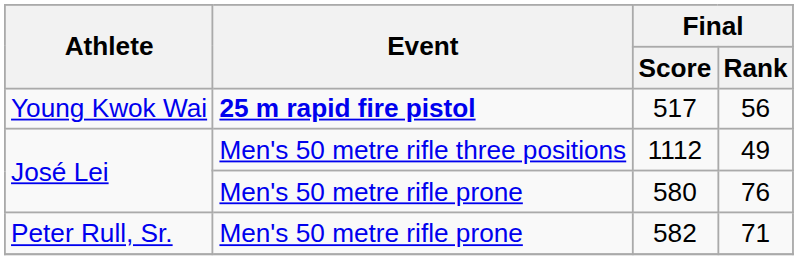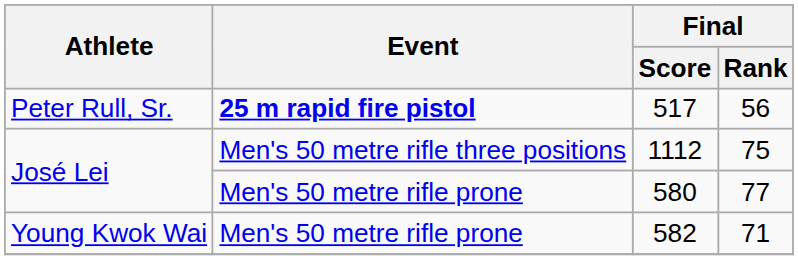517 | Athlete: Young Kwok Wai -> Peter Rull, Sr.
1112 | Final / Rank: 49 -> 75
580 | Final / Rank: 76 -> 77
582 | Athlete: Peter Rull, Sr. -> Young Kwok Wai
